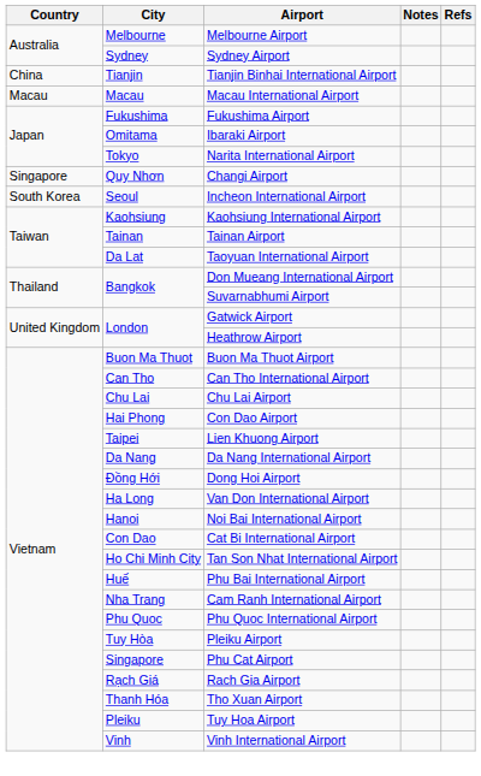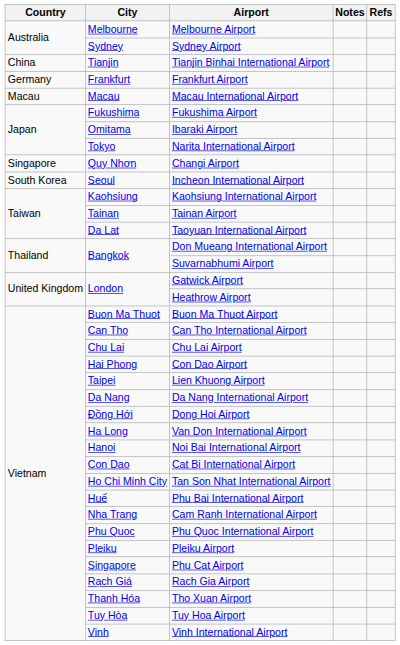+ row: Germany | Frankfurt | Frankfurt Airport
Pleiku Airport | City: Tuy Hòa -> Pleiku
Tuy Hoa Airport | City: Pleiku -> Tuy Hòa
